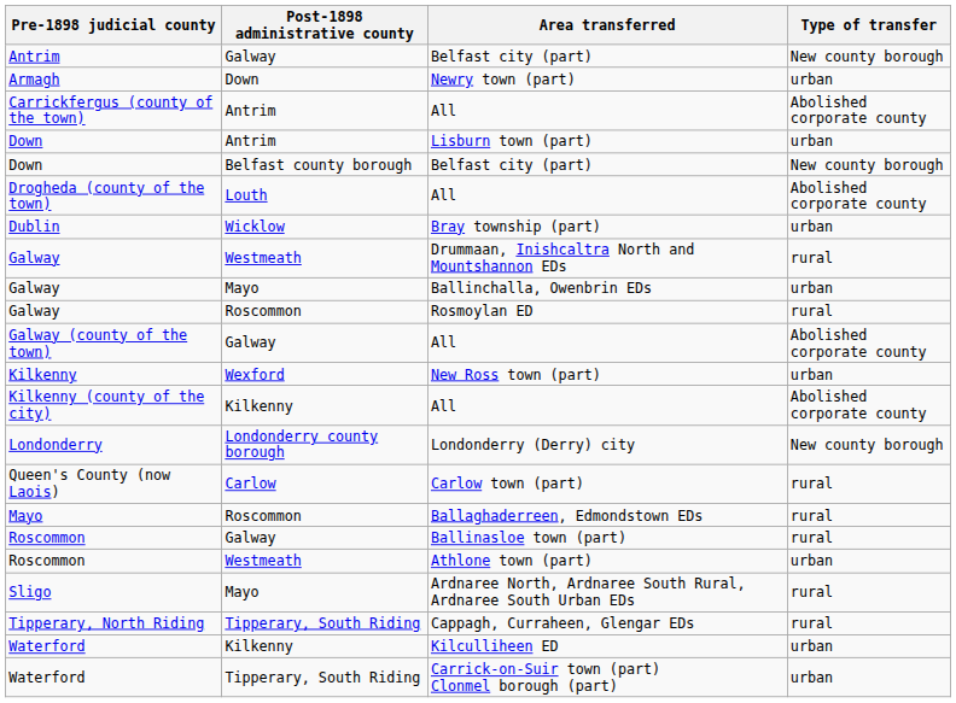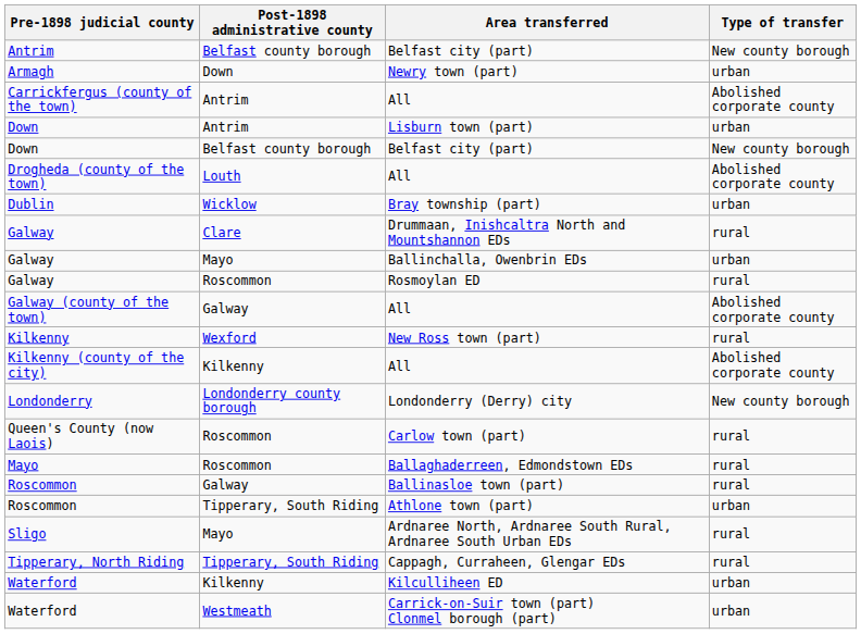Antrim / Belfast city (part) | Post-1898 administrative county: Galway -> Belfast county borough
Drummaan, Inishcaltra North and Mountshannon EDs | Post-1898 administrative county: Westmeath -> Clare
New Ross town (part) | Type of transfer: urban -> rural
Carlow town (part) | Post-1898 administrative county: Carlow -> Roscommon
Athlone town (part) | Post-1898 administrative county: Westmeath -> Tipperary, South Riding
Carrick-on-Suir town (part) Clonmel borough (part) | Post-1898 administrative county: Tipperary, South Riding -> Westmeath
